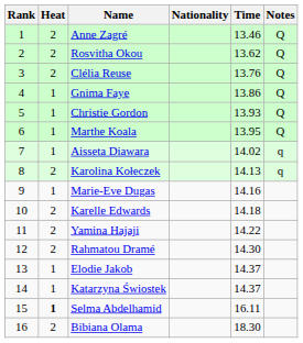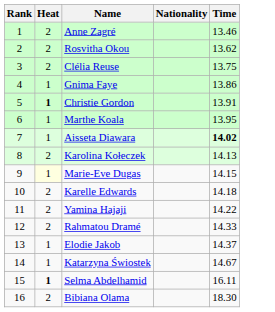- column: Notes | Q | Q | Q | Q | Q | Q | q | q
Clélia Reuse | Time: 13.76 -> 13.75
Christie Gordon | Heat: normal -> bold
Christie Gordon | Time: 13.93 -> 13.91
Aisseta Diawara | Time: normal -> bold
Marie-Eve Dugas | Heat: no background -> lightyellow background
Marie-Eve Dugas | Time: 14.16 -> 14.15
Rahmatou Dramé | Time: 14.30 -> 14.33
Katarzyna Świostek | Time: 14.37 -> 14.67
